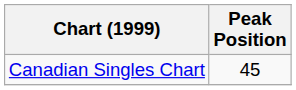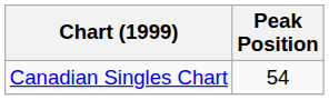Canadian Singles Chart | Peak Position: 45 -> 54
